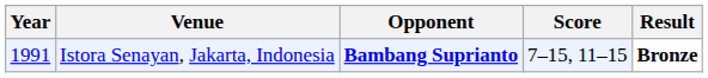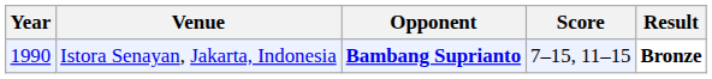Istora Senayan, Jakarta, Indonesia | Year: 1991 -> 1990
